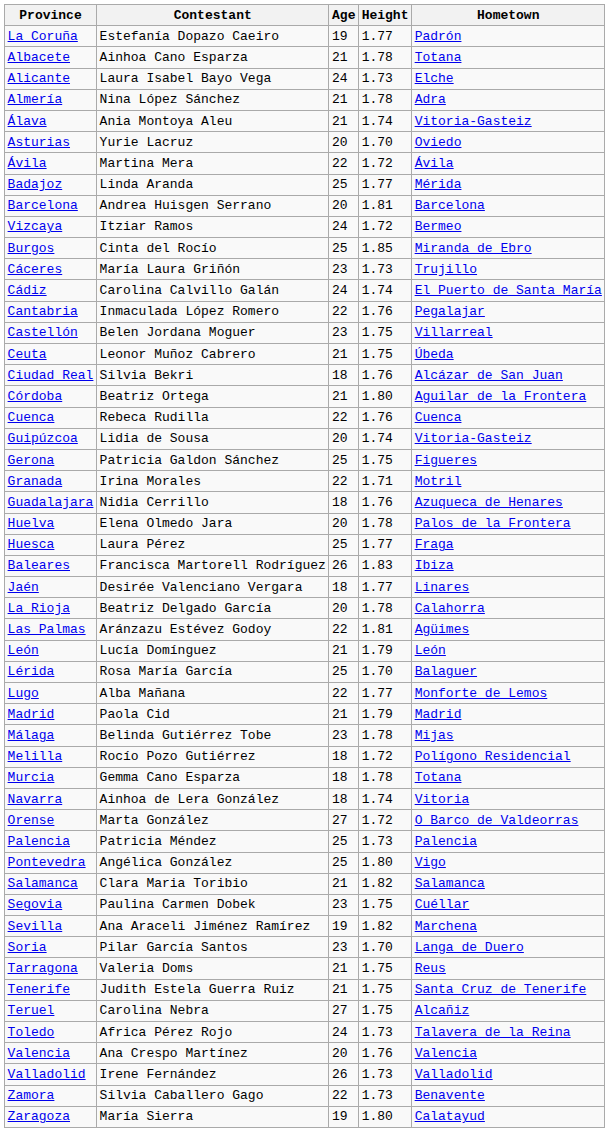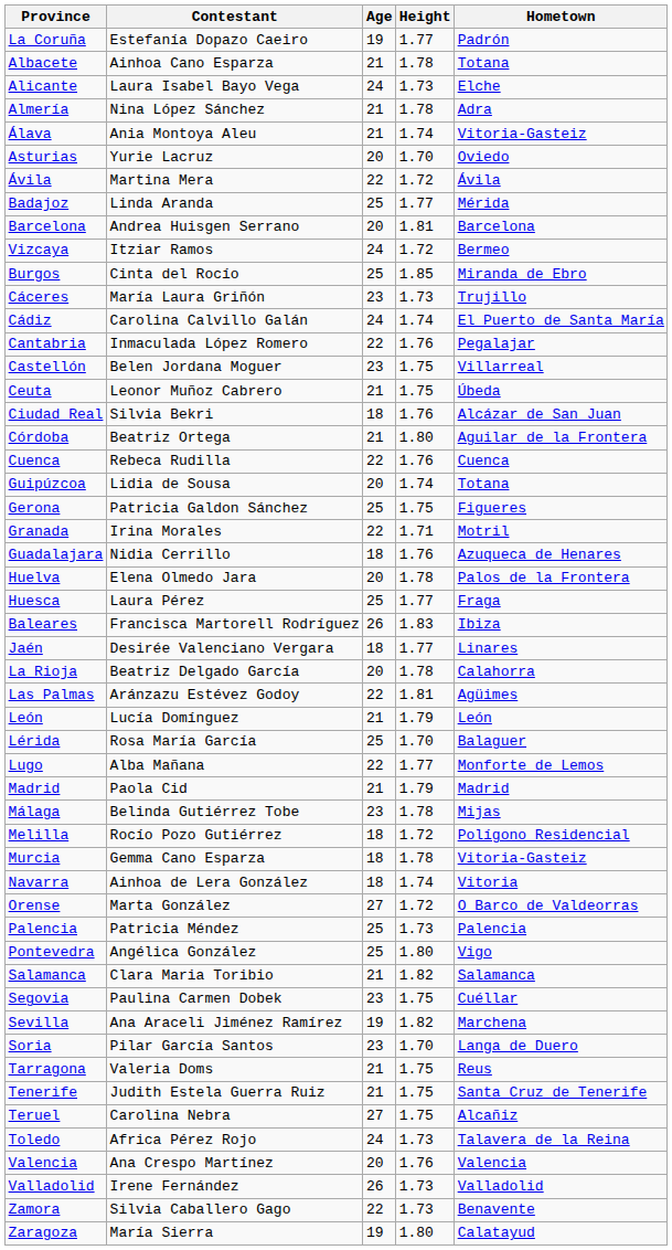Guipúzcoa | Hometown: Vitoria-Gasteiz -> Totana
Murcia | Hometown: Totana -> Vitoria-Gasteiz
